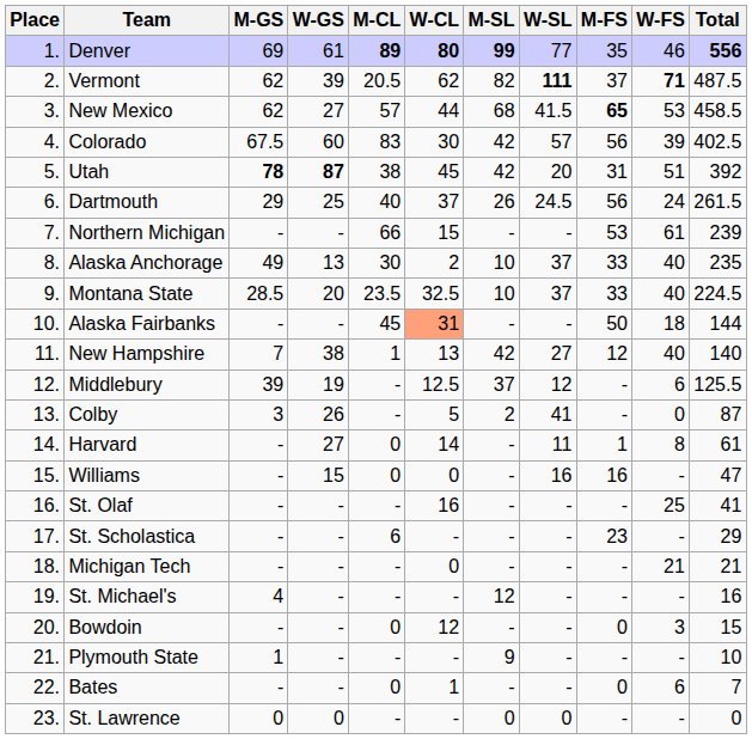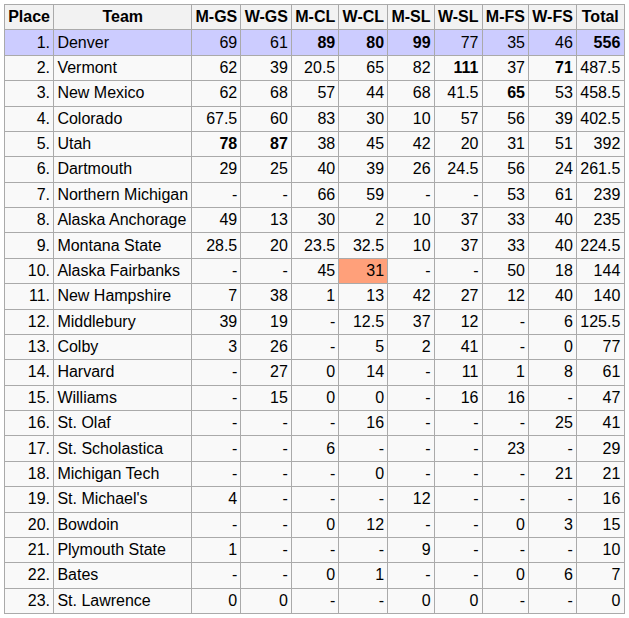Vermont | W-CL: 62 -> 65
New Mexico | W-GS: 27 -> 68
Colorado | M-SL: 42 -> 10
Dartmouth | W-CL: 37 -> 39
Northern Michigan | W-CL: 15 -> 59
Colby | Total: 87 -> 77
